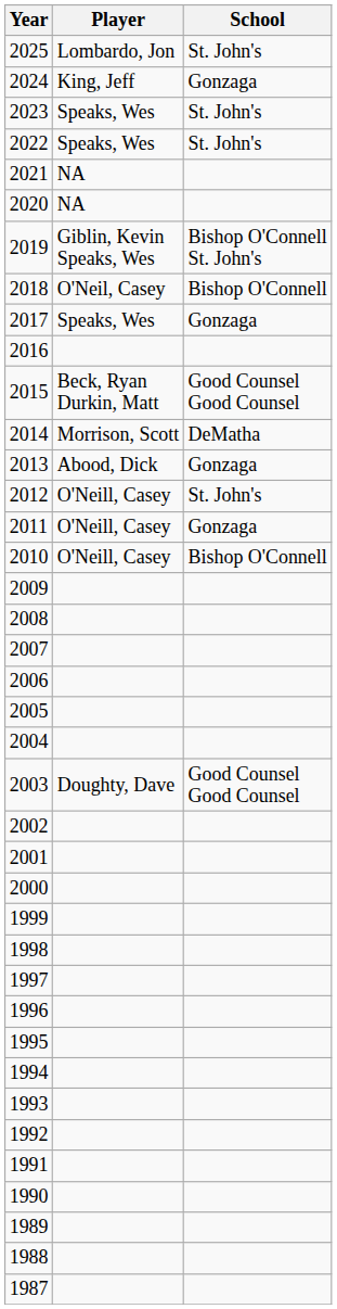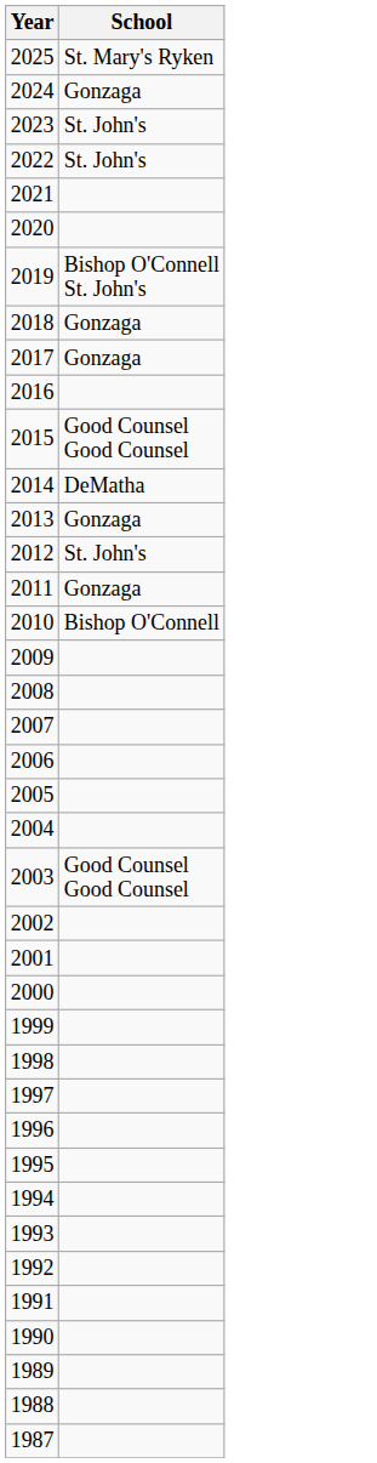- column: Player | Lombardo, Jon | King, Jeff | Speaks, Wes | Speaks, Wes | NA | NA | Giblin, Kevin Speaks, Wes | O'Neil, Casey | Speaks, Wes | Beck, Ryan Durkin, Matt | Morrison, Scott | Abood, Dick | O'Neill, Casey | O'Neill, Casey | O'Neill, Casey | Doughty, Dave
2025 | School: St. John's -> St. Mary's Ryken
2018 | School: Bishop O'Connell -> Gonzaga
